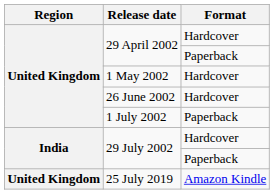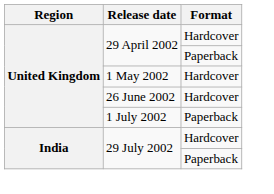- row: United Kingdom | 25 July 2019 | Amazon Kindle
